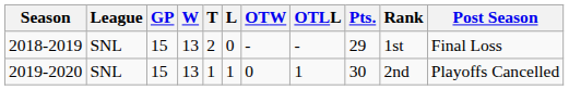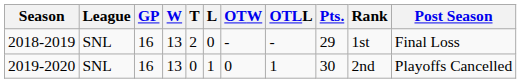2018-2019 | GP: 15 -> 16
2019-2020 | GP: 15 -> 16
2019-2020 | T: 1 -> 0
